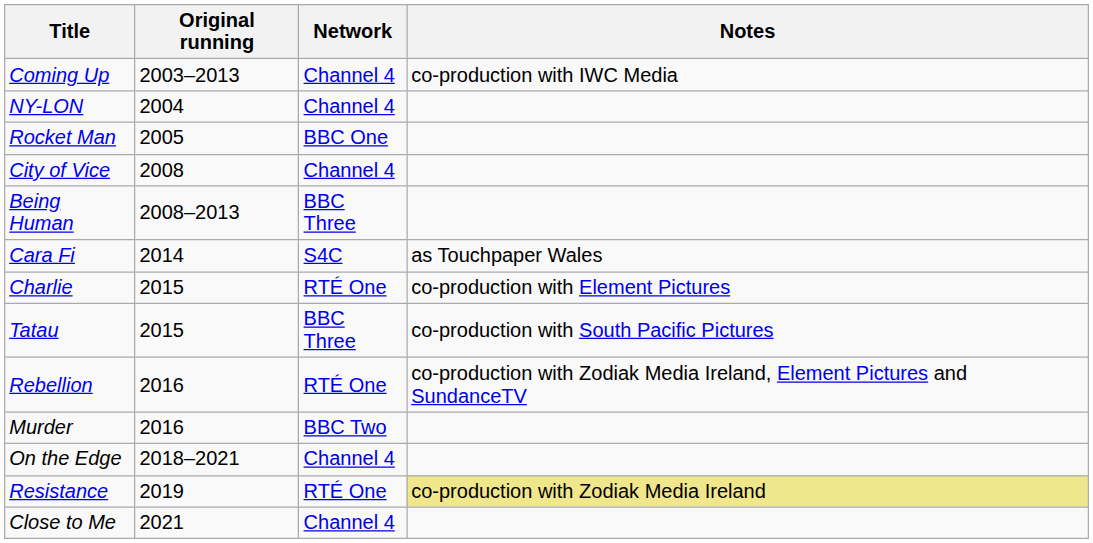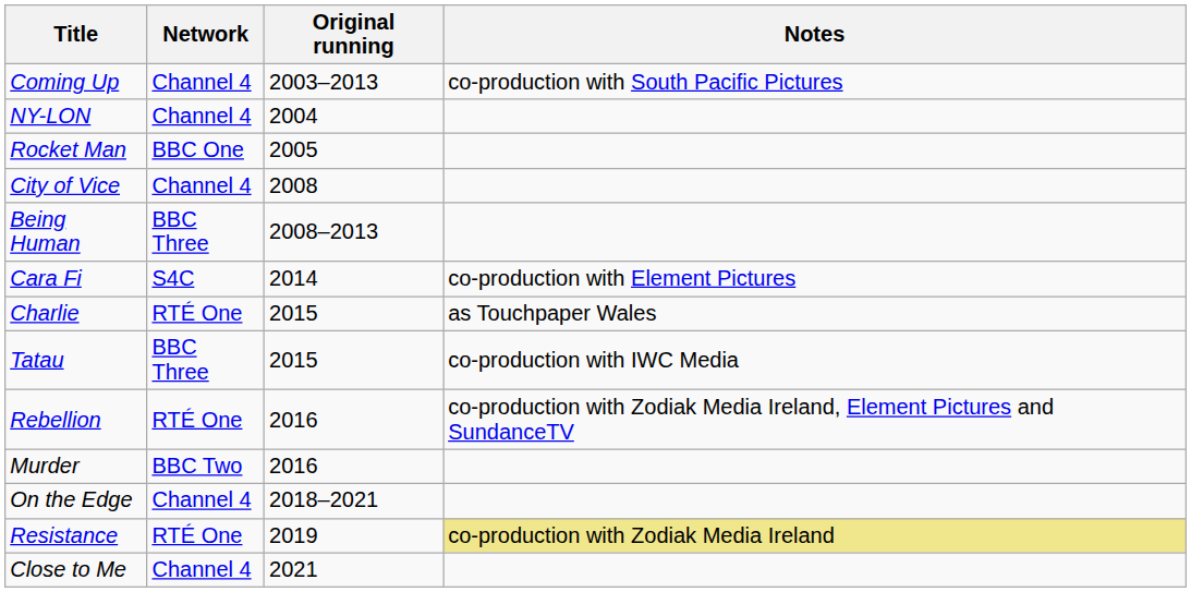columns swapped: Network <-> Original running
Coming Up | Notes: co-production with IWC Media -> co-production with South Pacific Pictures
Cara Fi | Notes: as Touchpaper Wales -> co-production with Element Pictures
Charlie | Notes: co-production with Element Pictures -> as Touchpaper Wales
Tatau | Notes: co-production with South Pacific Pictures -> co-production with IWC Media
